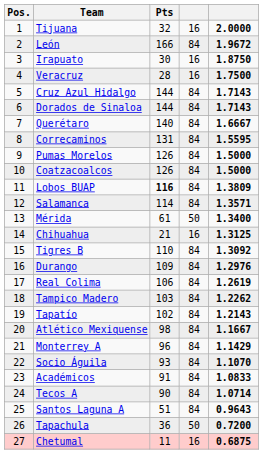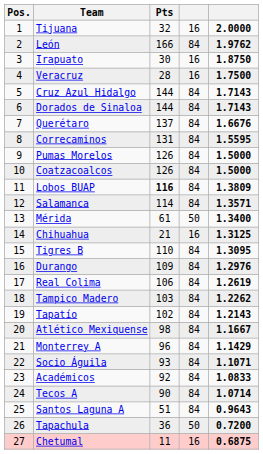León | column 5: 1.9672 -> 1.9762
Querétaro | Pts: 140 -> 137
Querétaro | column 5: 1.6667 -> 1.6676
Tigres B | column 5: 1.3092 -> 1.3095
Socio Águila | column 5: 1.1070 -> 1.1071
Académicos | Pts: 91 -> 92
